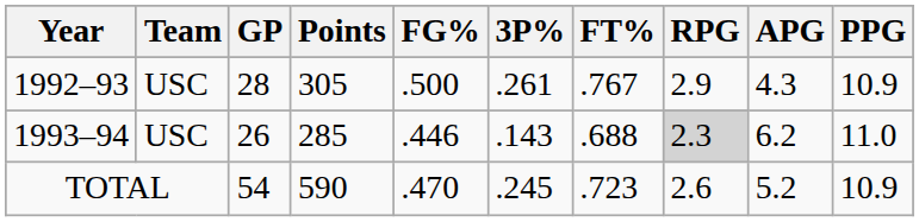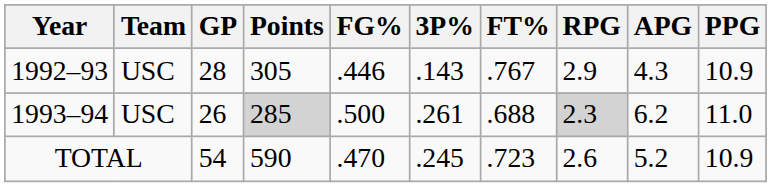1992–93 | FG%: .500 -> .446
1992–93 | 3P%: .261 -> .143
1993–94 | Points: no background -> lightgrey background
1993–94 | FG%: .446 -> .500
1993–94 | 3P%: .143 -> .261
